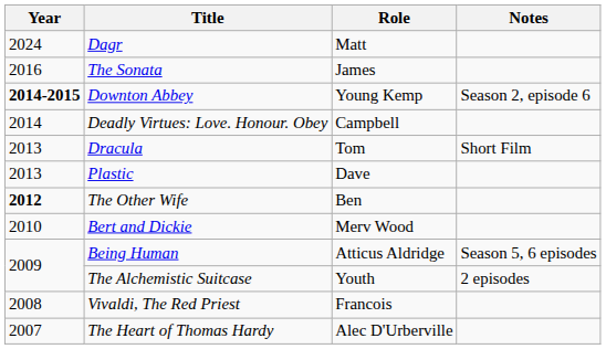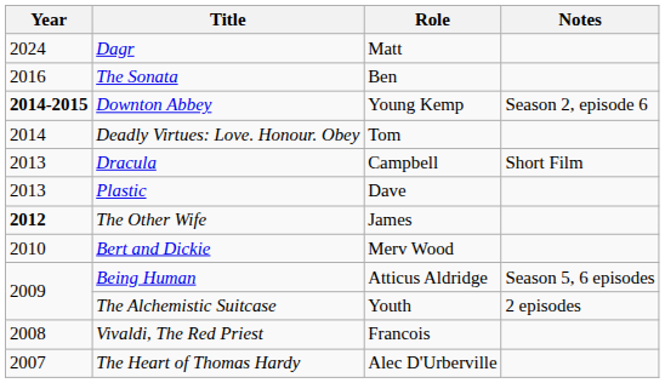The Sonata | Role: James -> Ben
Deadly Virtues: Love. Honour. Obey | Role: Campbell -> Tom
Dracula | Role: Tom -> Campbell
The Other Wife | Role: Ben -> James
